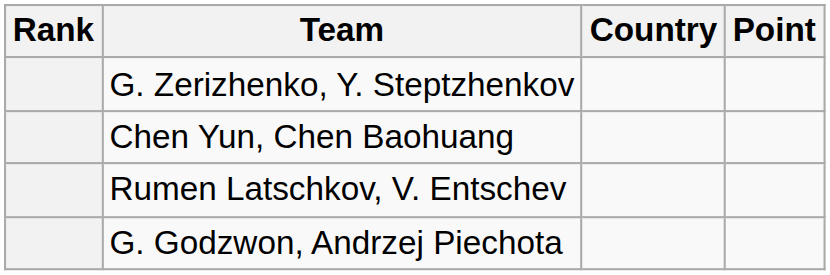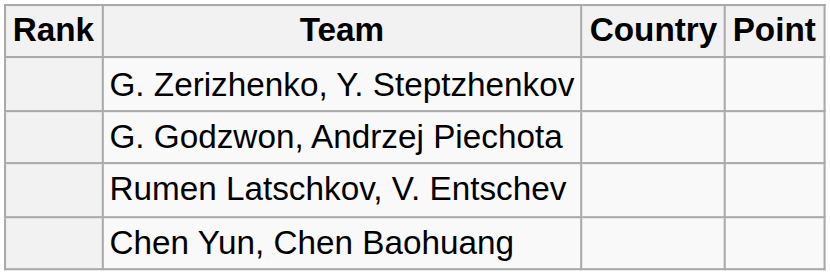rows swapped: Chen Yun, Chen Baohuang <-> G. Godzwon, Andrzej Piechota
